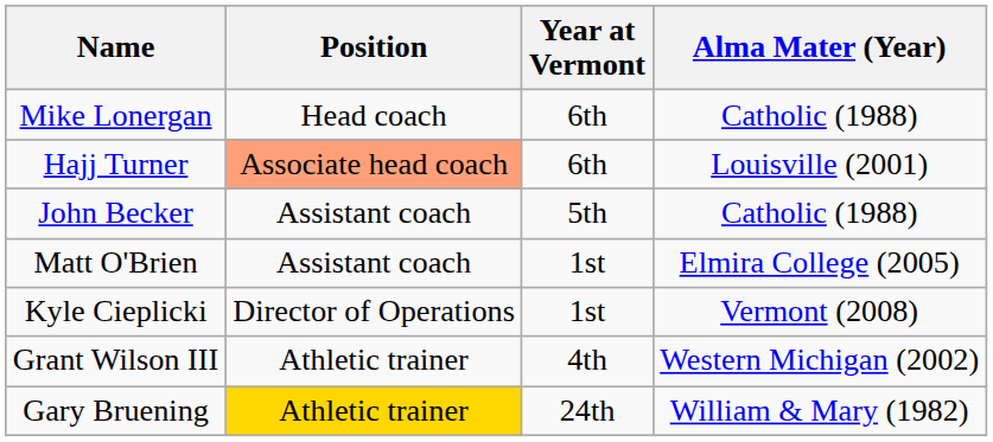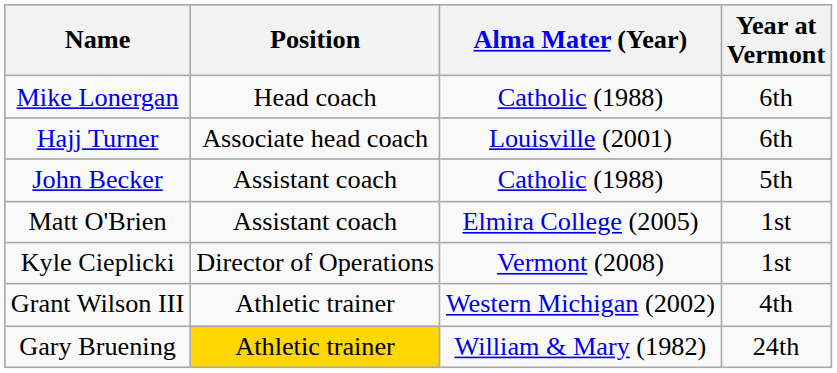columns swapped: Year at Vermont <-> Alma Mater (Year)
Hajj Turner | Position: lightsalmon background -> no background
